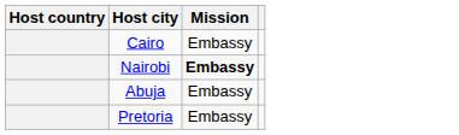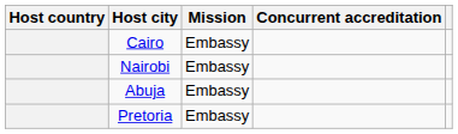+ column: Concurrent accreditation
Nairobi | Mission: bold -> normal
